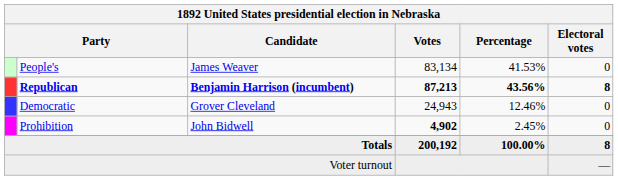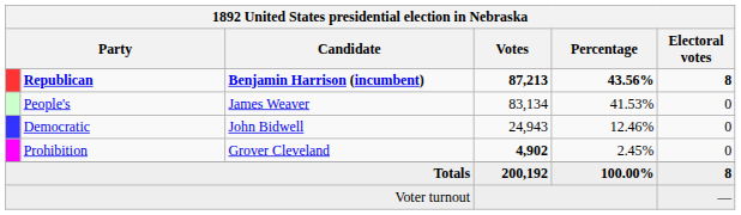rows swapped: Republican <-> People's
Democratic | Candidate: Grover Cleveland -> John Bidwell
Prohibition | Candidate: John Bidwell -> Grover Cleveland
